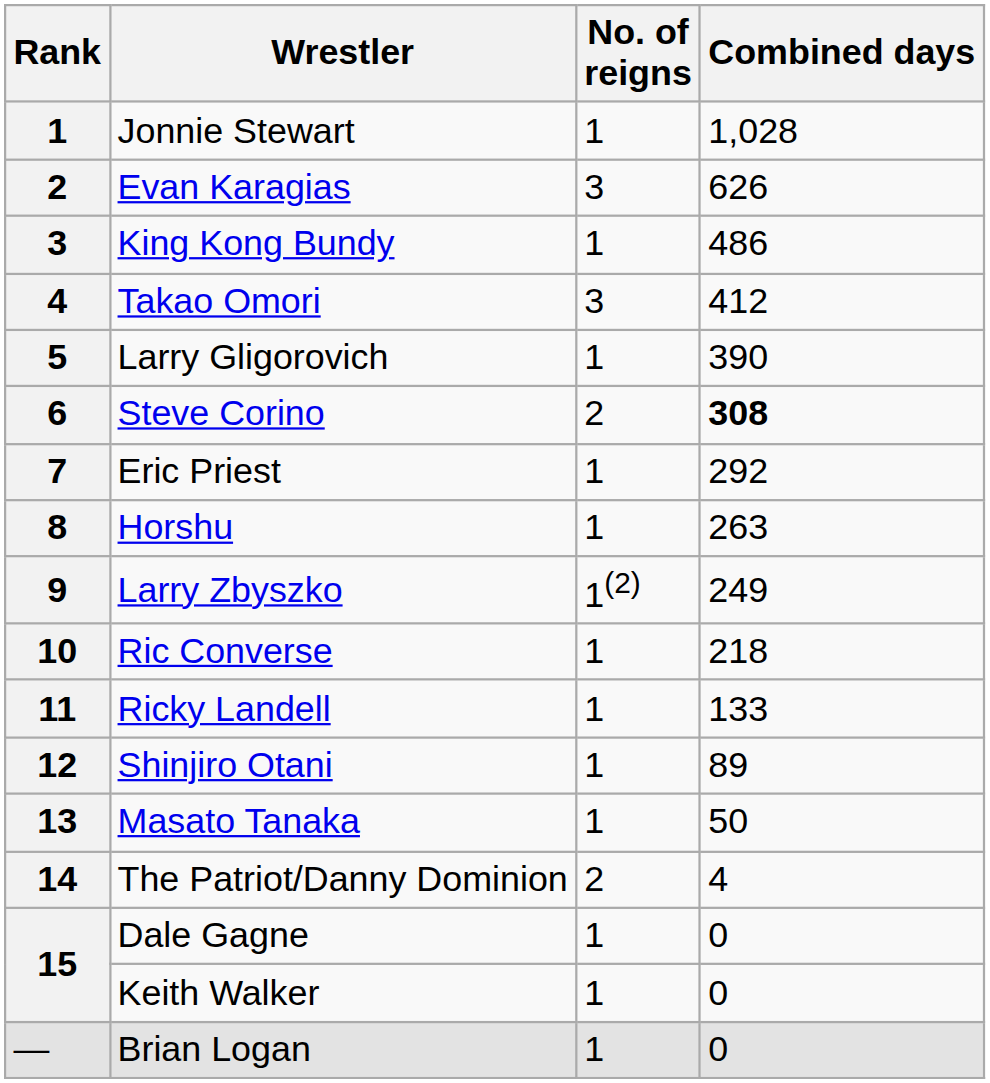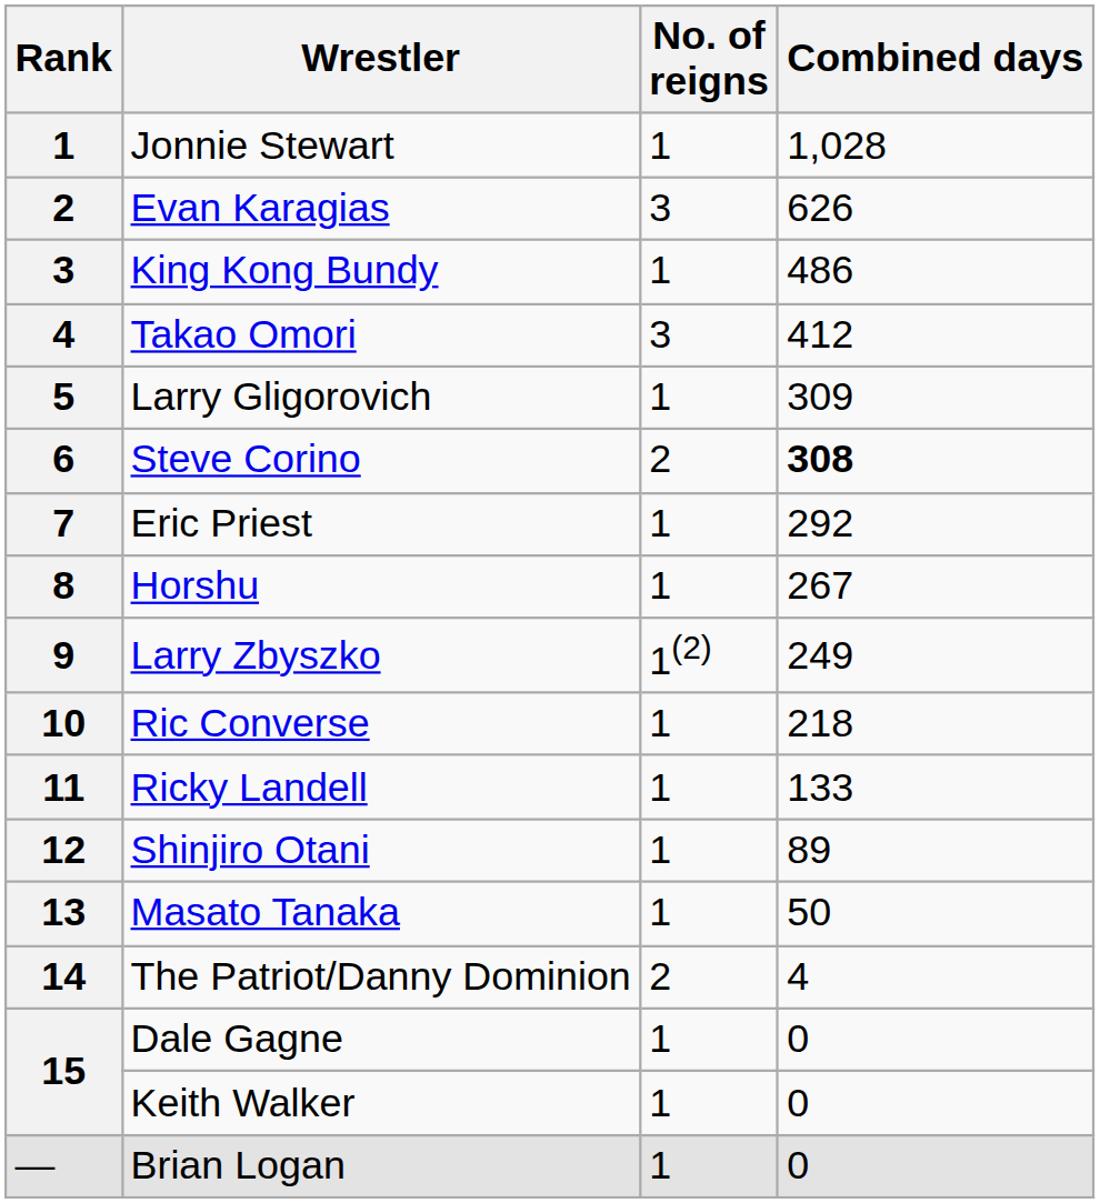Larry Gligorovich | Combined days: 390 -> 309
Horshu | Combined days: 263 -> 267
